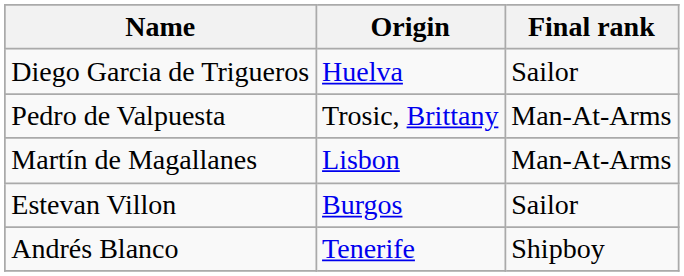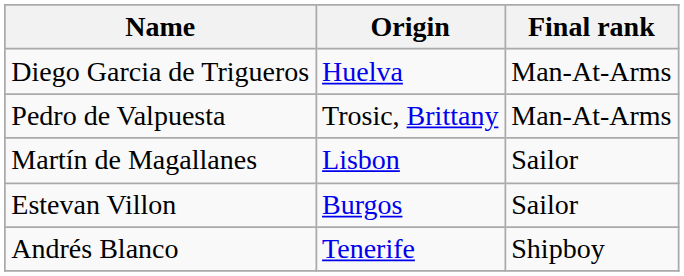Diego Garcia de Trigueros | Final rank: Sailor -> Man-At-Arms
Martín de Magallanes | Final rank: Man-At-Arms -> Sailor
